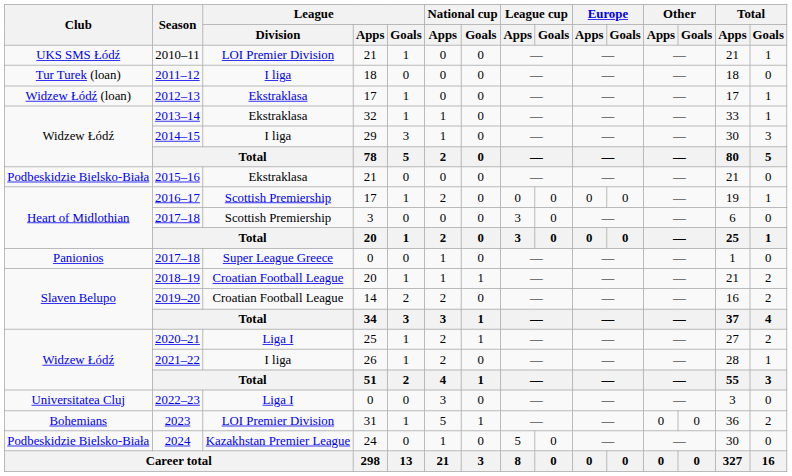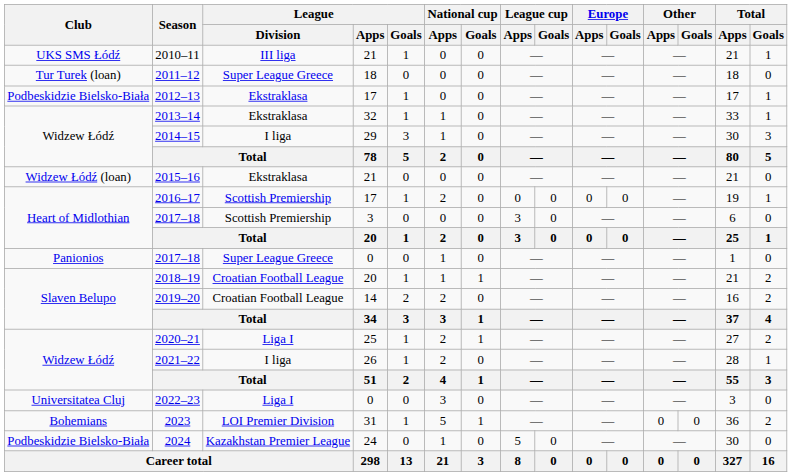2010–11 | League / Division: LOI Premier Division -> III liga
2011–12 | League / Division: I liga -> Super League Greece
2012–13 | Club: Widzew Łódź (loan) -> Podbeskidzie Bielsko-Biała
2015–16 | Club: Podbeskidzie Bielsko-Biała -> Widzew Łódź (loan)
